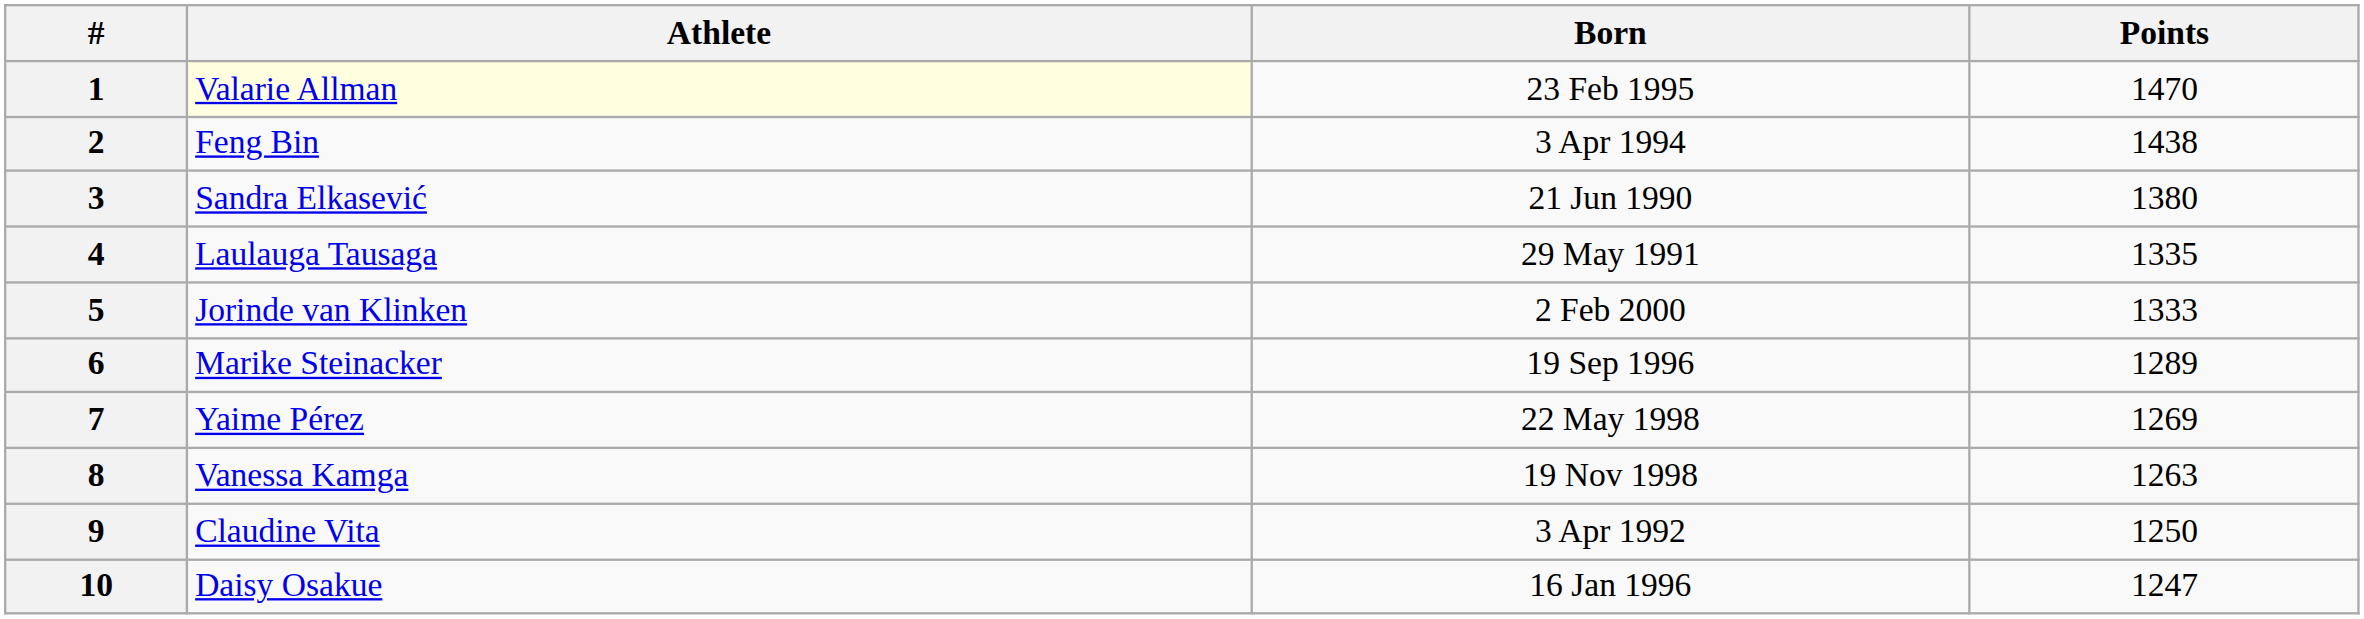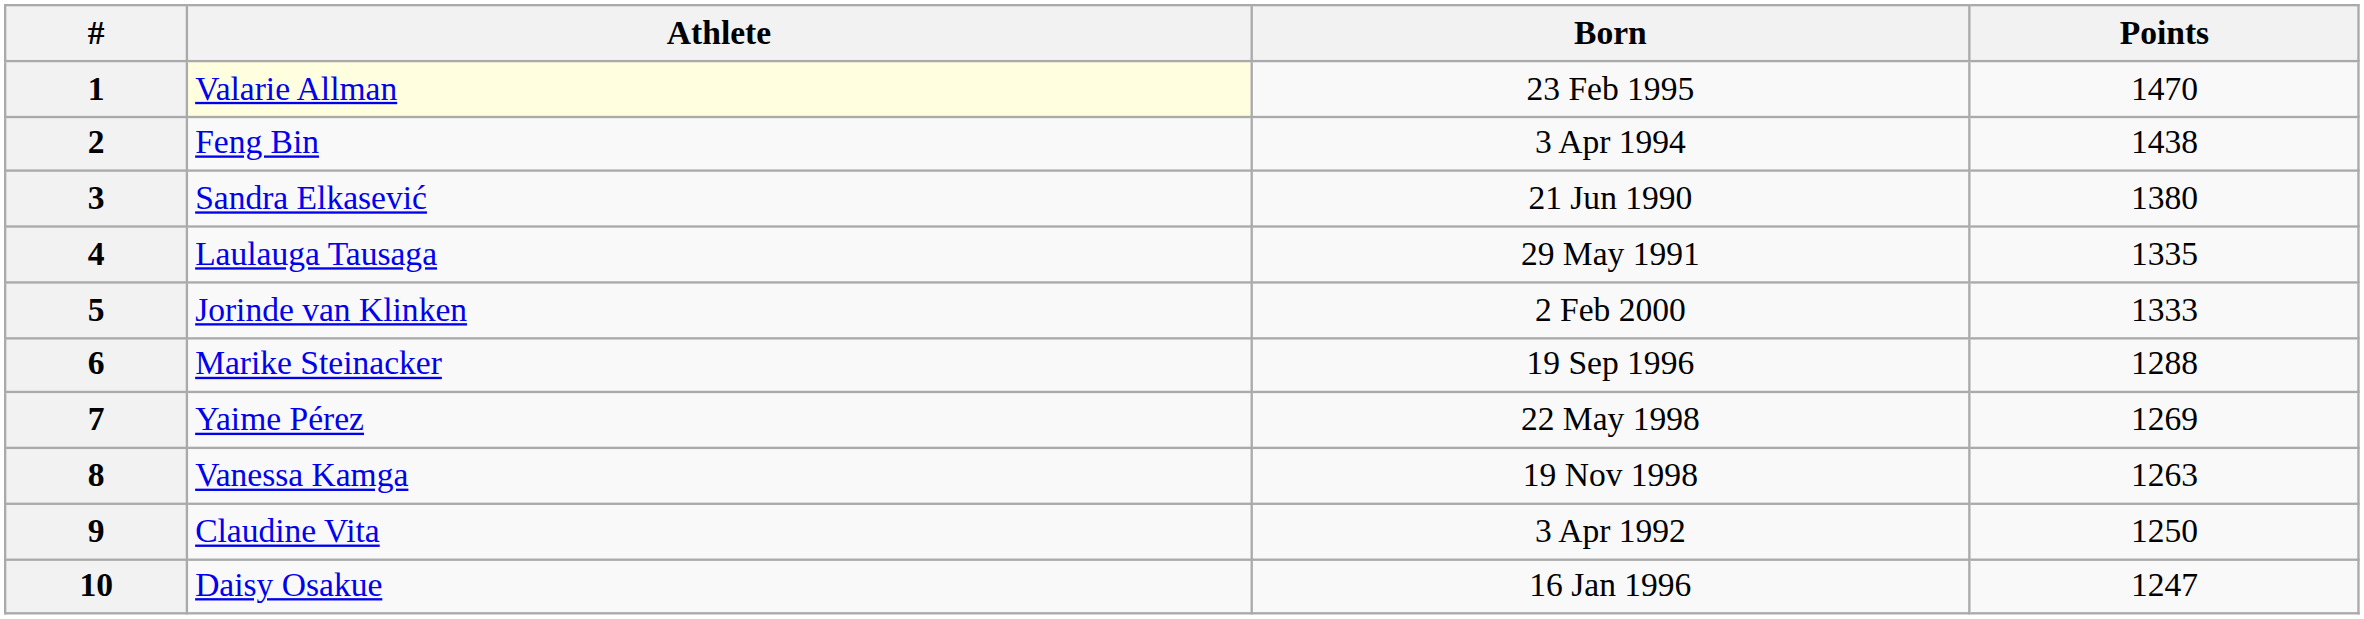6 | Points: 1289 -> 1288
